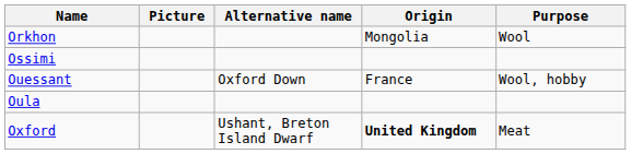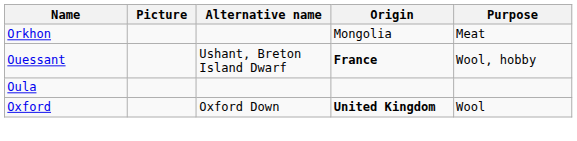Orkhon | Purpose: Wool -> Meat
- row: Ossimi
Ouessant | Alternative name: Oxford Down -> Ushant, Breton Island Dwarf
Ouessant | Origin: normal -> bold
Oxford | Alternative name: Ushant, Breton Island Dwarf -> Oxford Down
Oxford | Purpose: Meat -> Wool
